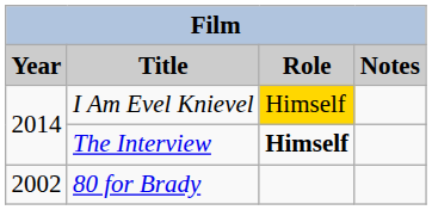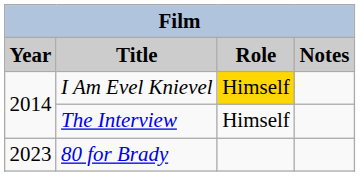The Interview | Role: bold -> normal
80 for Brady | Year: 2002 -> 2023
